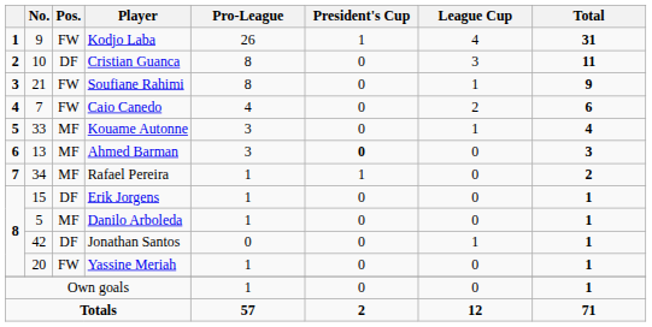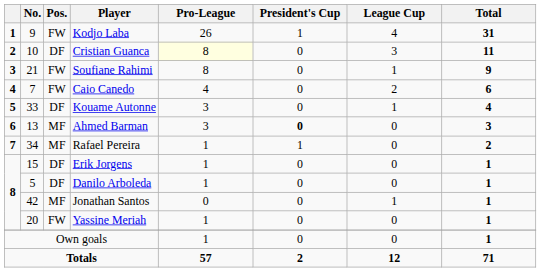Cristian Guanca | Pro-League: no background -> lightyellow background
Kouame Autonne | Pos.: MF -> DF
Danilo Arboleda | Pos.: MF -> DF
Jonathan Santos | Pos.: DF -> MF
